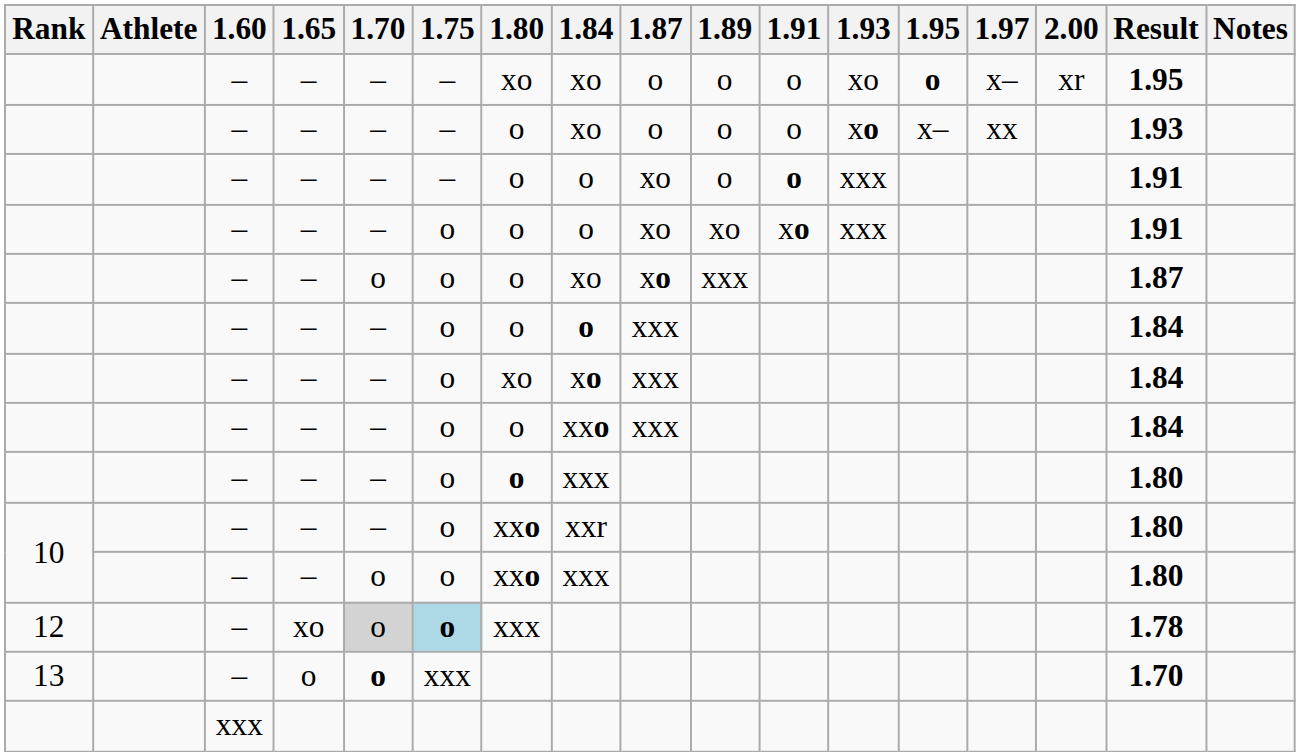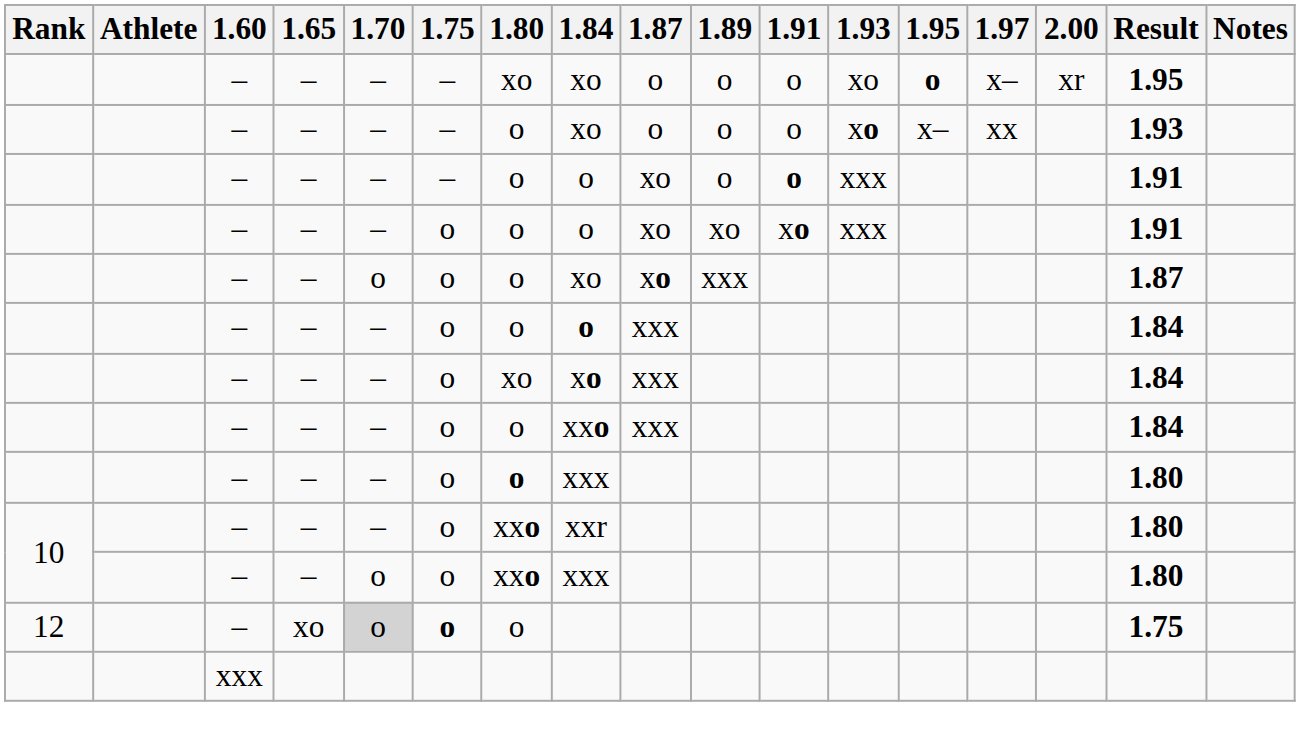12 | 1.75: lightblue background -> no background
12 | 1.80: xxx -> o
12 | Result: 1.78 -> 1.75
- row: 13 | – | o | o | xxx | 1.70
